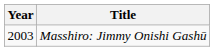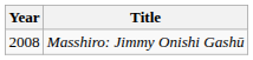Masshiro: Jimmy Onishi Gashū | Year: 2003 -> 2008
